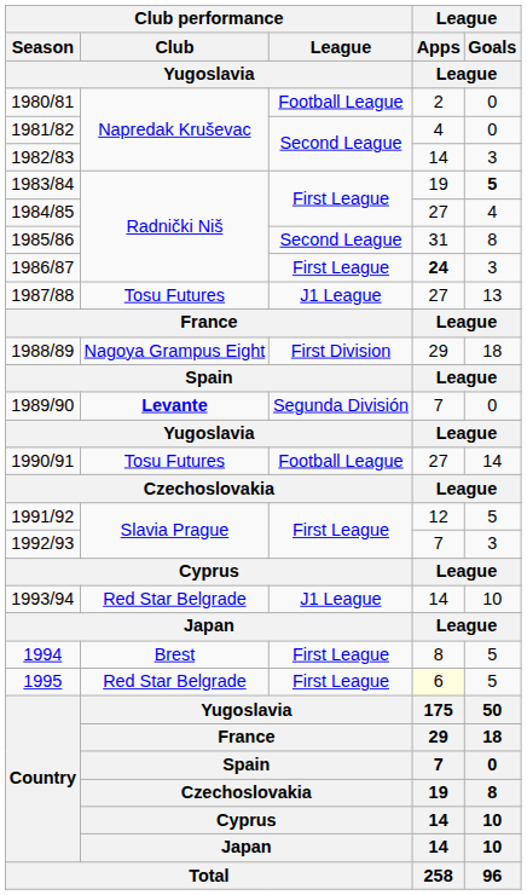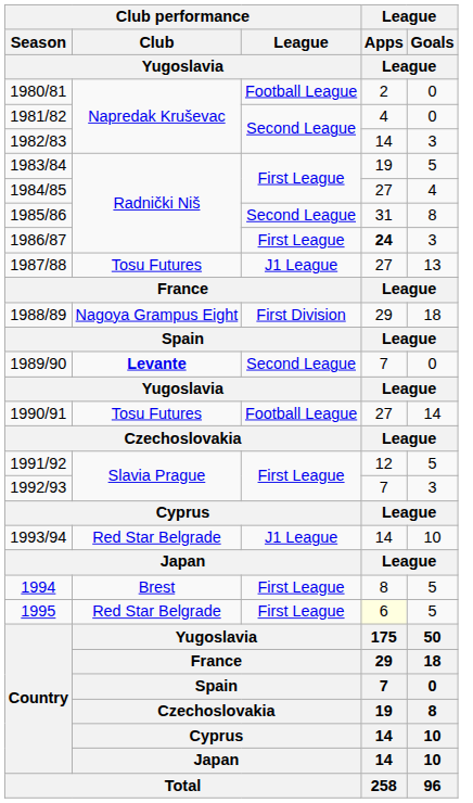1983/84 | League / Goals / League: bold -> normal
1989/90 | Club performance / League / Yugoslavia: Segunda División -> Second League
